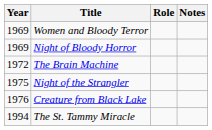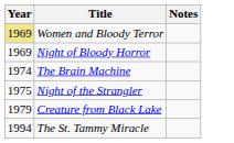- column: Role
Women and Bloody Terror | Year: no background -> khaki background
The Brain Machine | Year: 1972 -> 1974
Creature from Black Lake | Year: 1976 -> 1979
